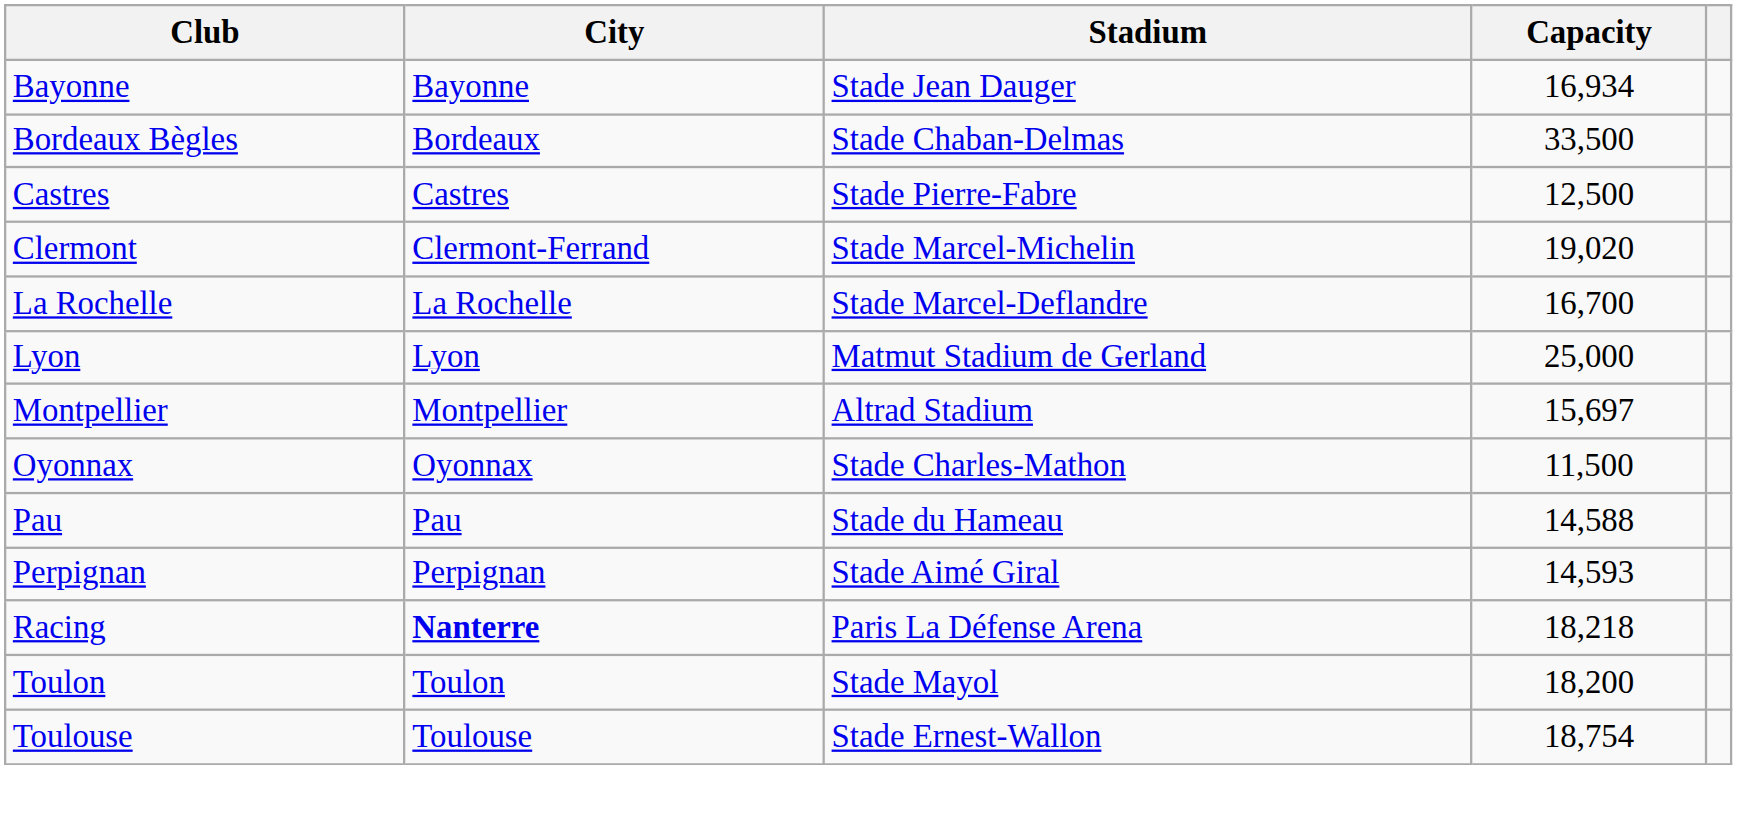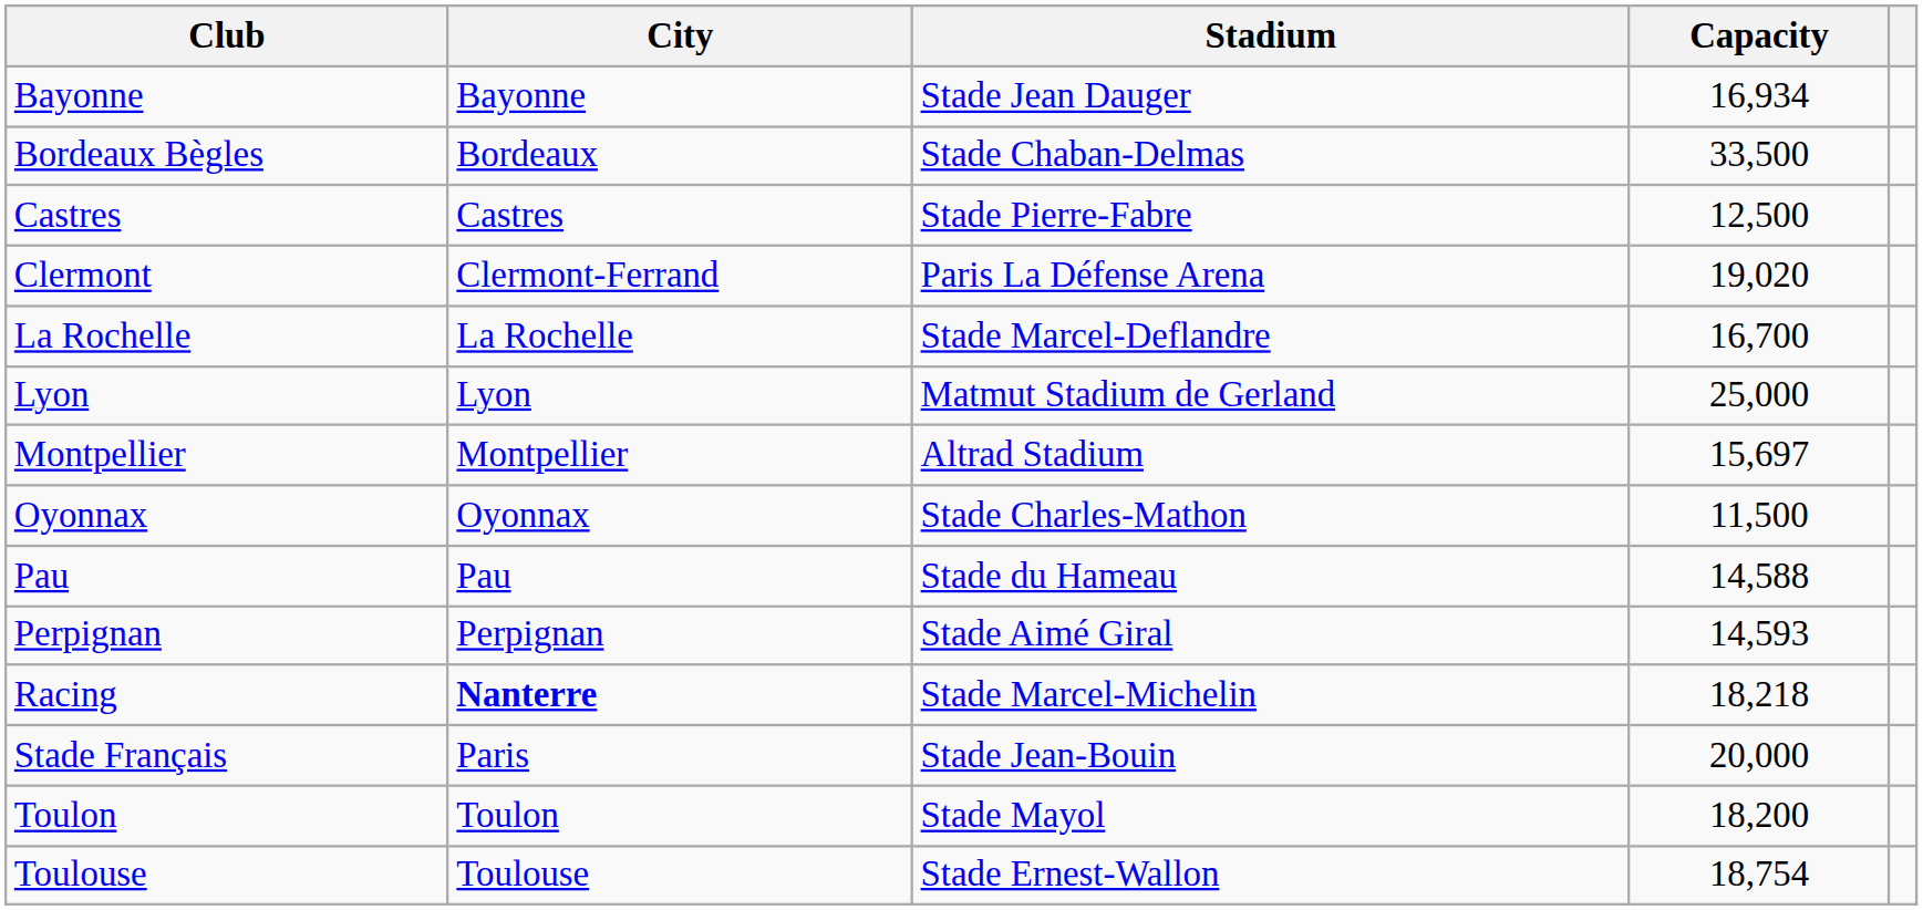Clermont | Stadium: Stade Marcel-Michelin -> Paris La Défense Arena
Racing | Stadium: Paris La Défense Arena -> Stade Marcel-Michelin
+ row: Stade Français | Paris | Stade Jean-Bouin | 20,000
